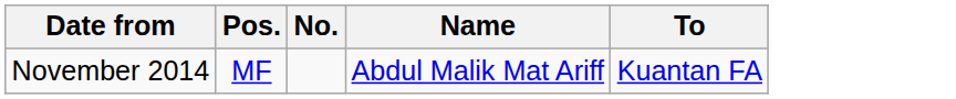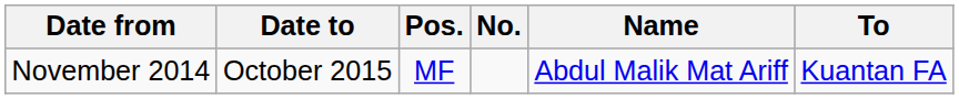+ column: Date to | October 2015
